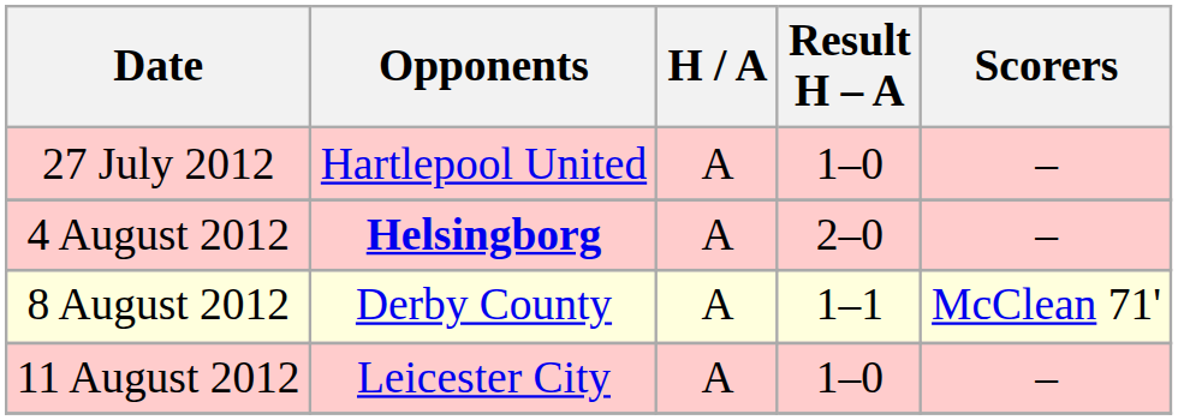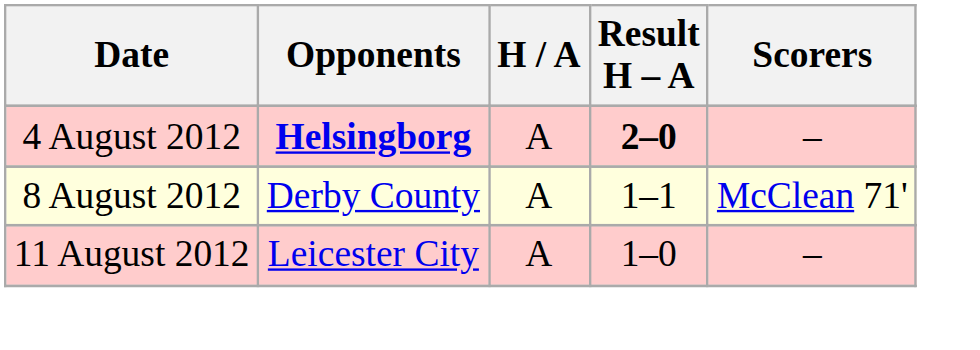- row: 27 July 2012 | Hartlepool United | A | 1–0 | –
4 August 2012 | Result H – A: normal -> bold
